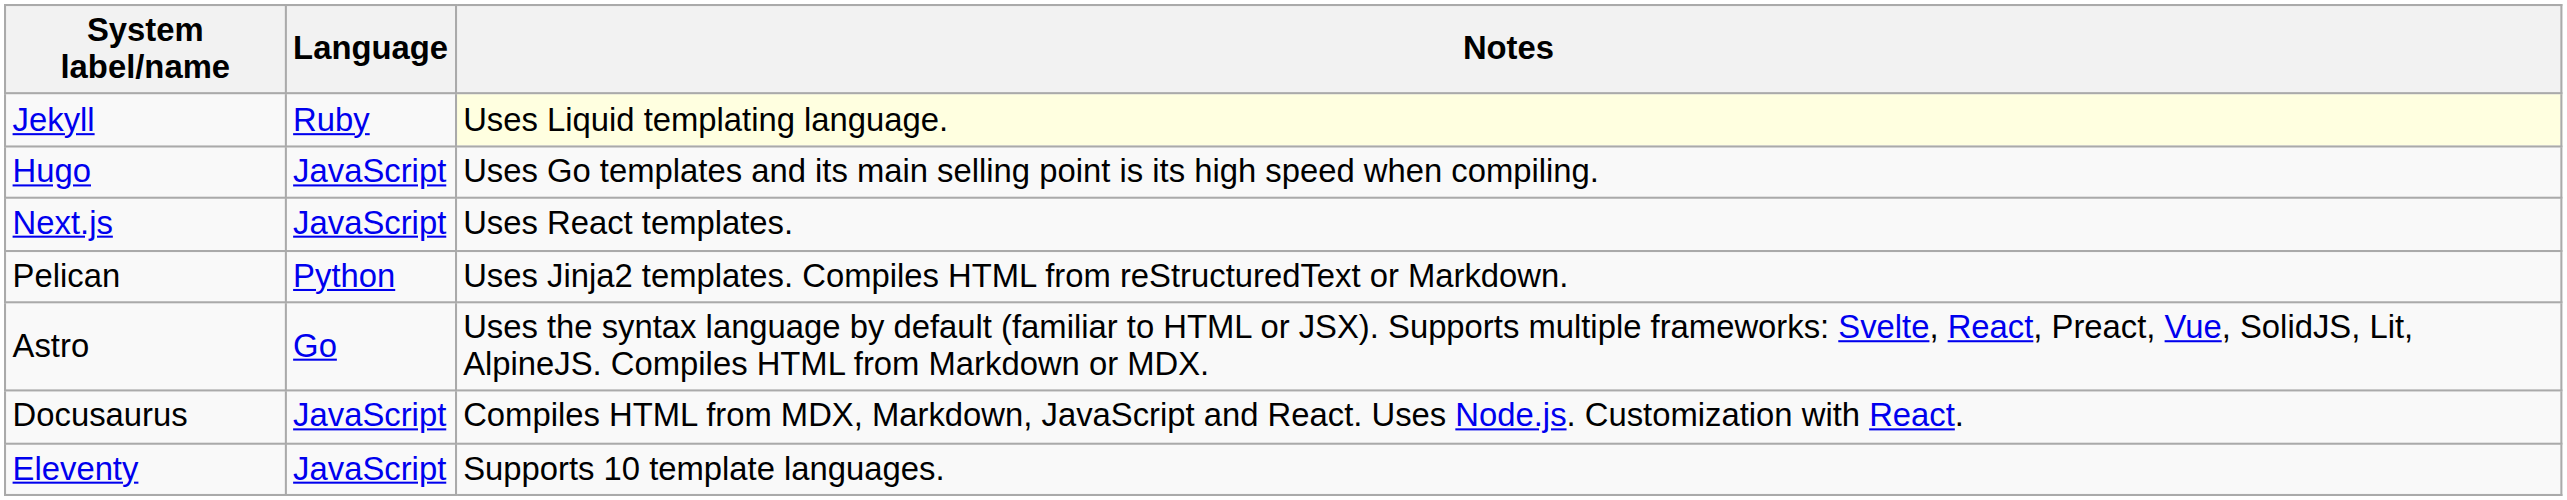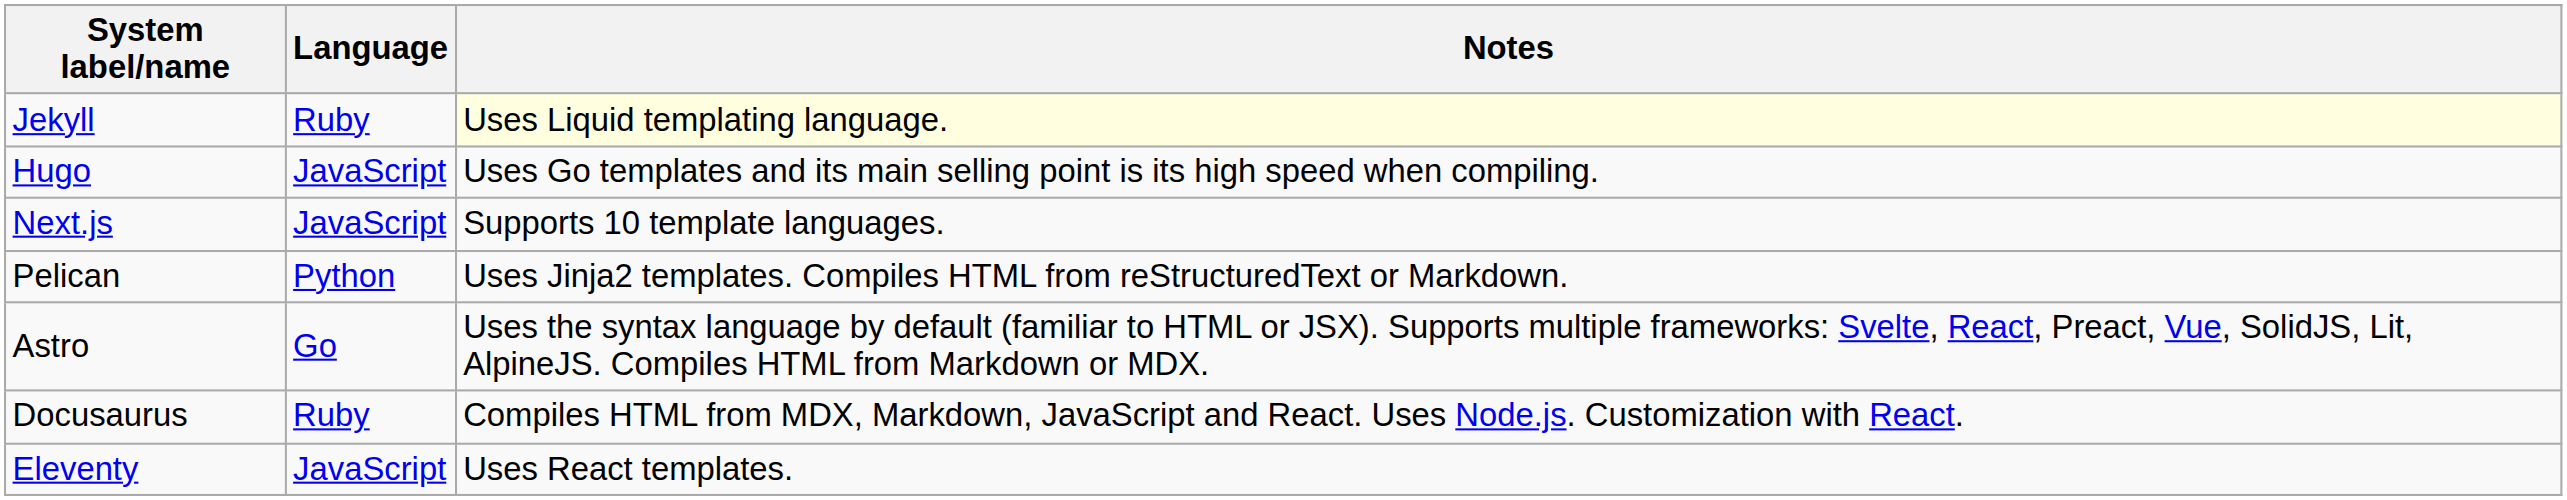Next.js | Notes: Uses React templates. -> Supports 10 template languages.
Docusaurus | Language: JavaScript -> Ruby
Eleventy | Notes: Supports 10 template languages. -> Uses React templates.
